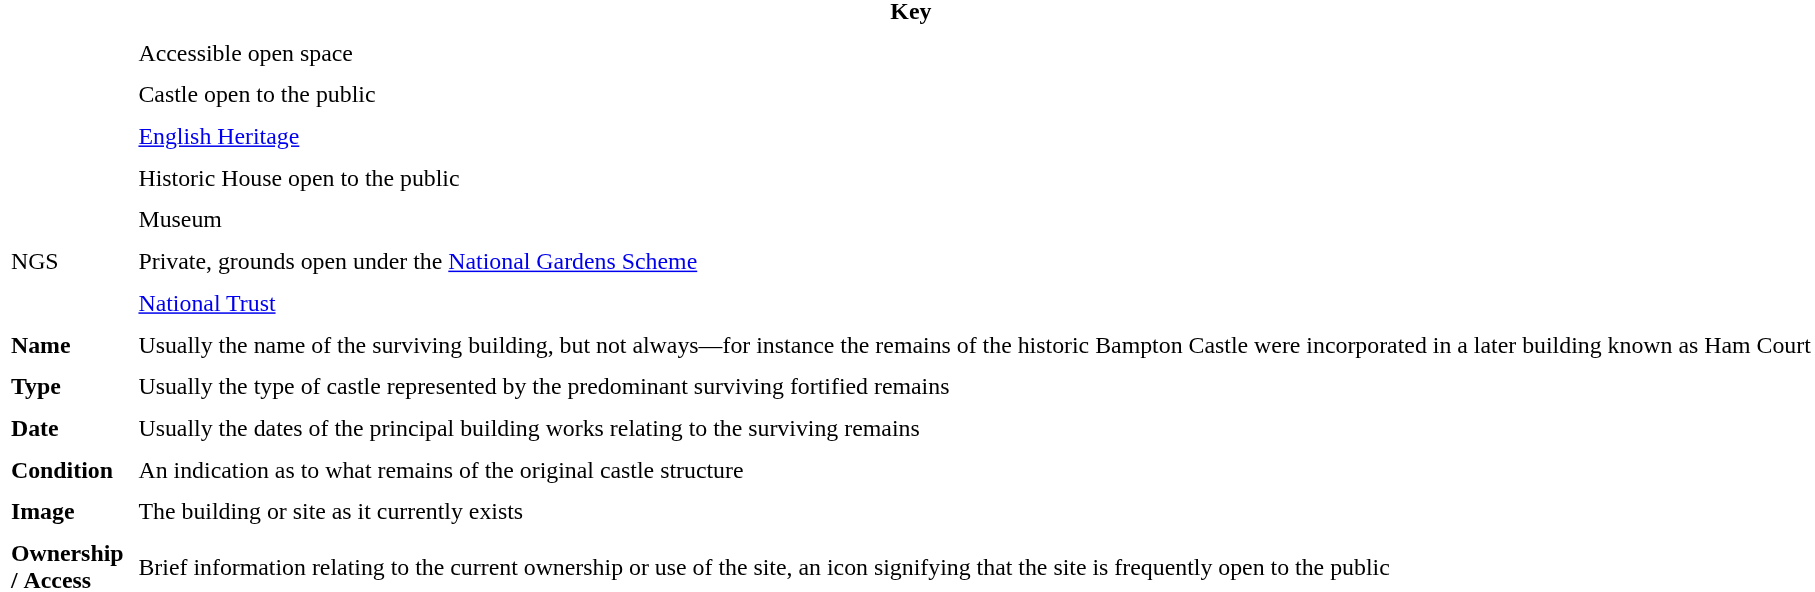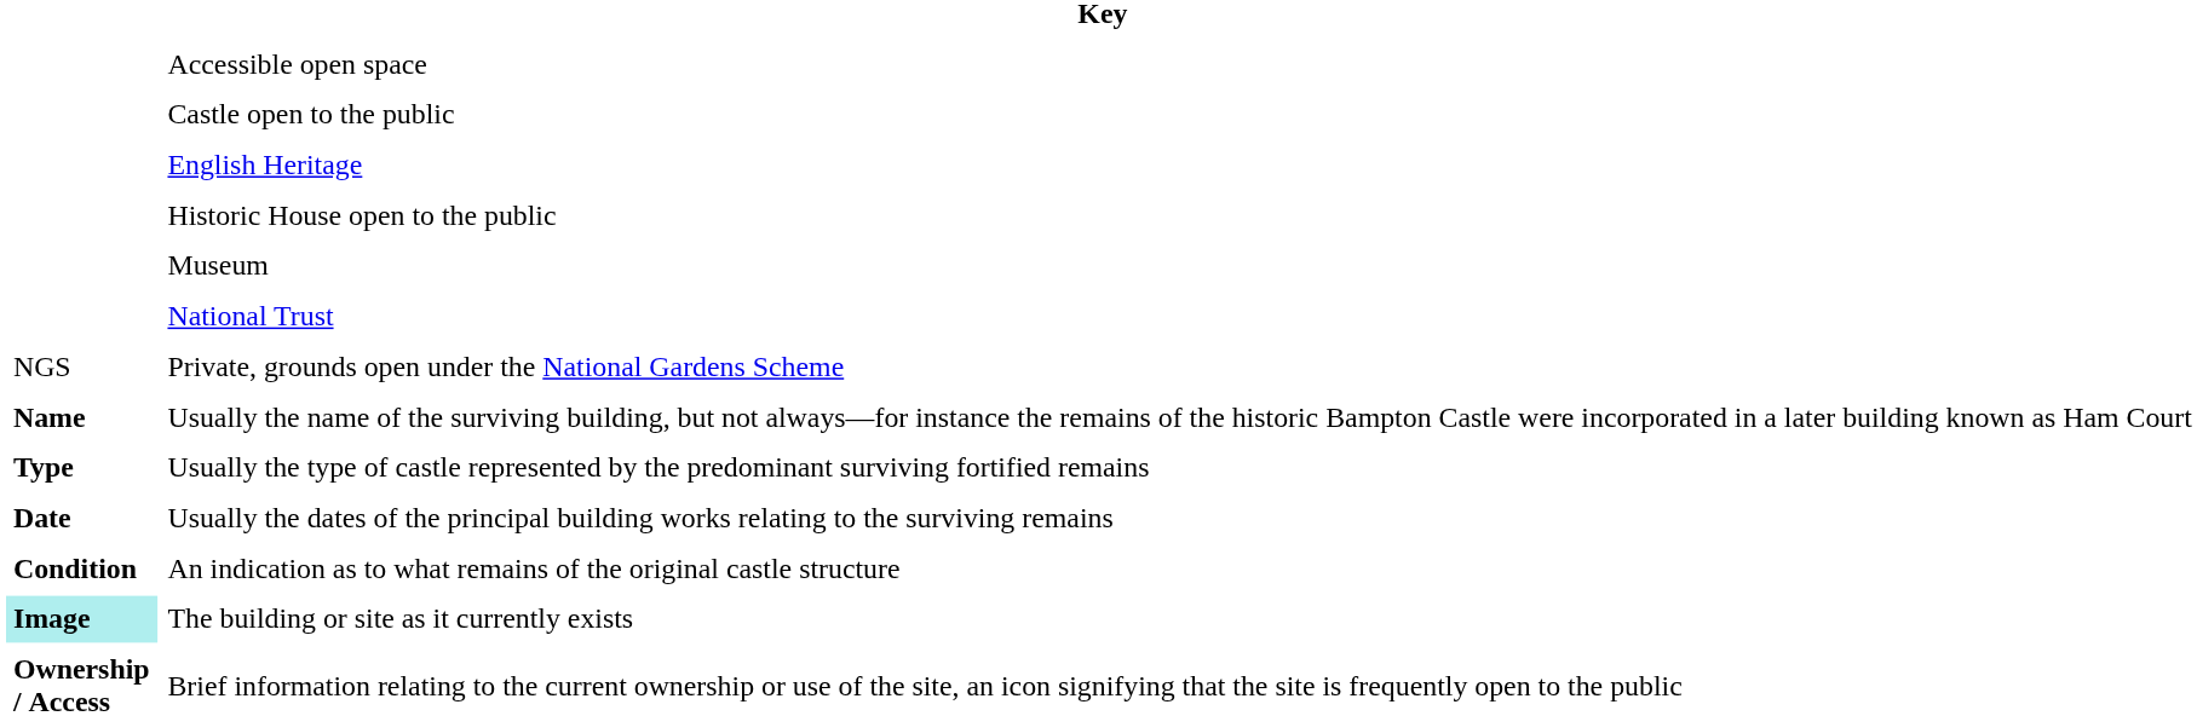rows swapped: National Trust <-> Private, grounds open under the National Gardens Scheme
The building or site as it currently exists | column 1: no background -> paleturquoise background
